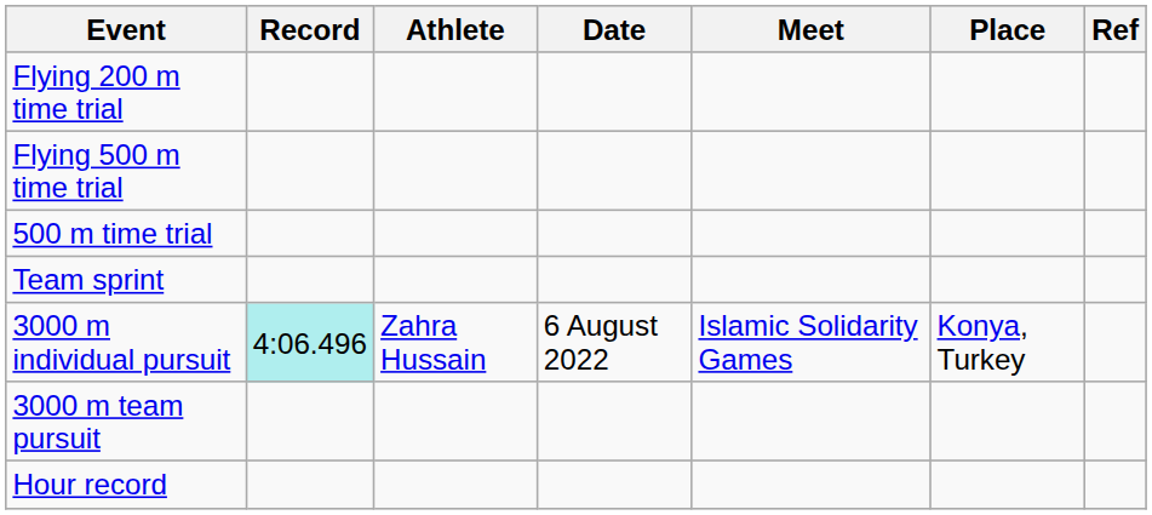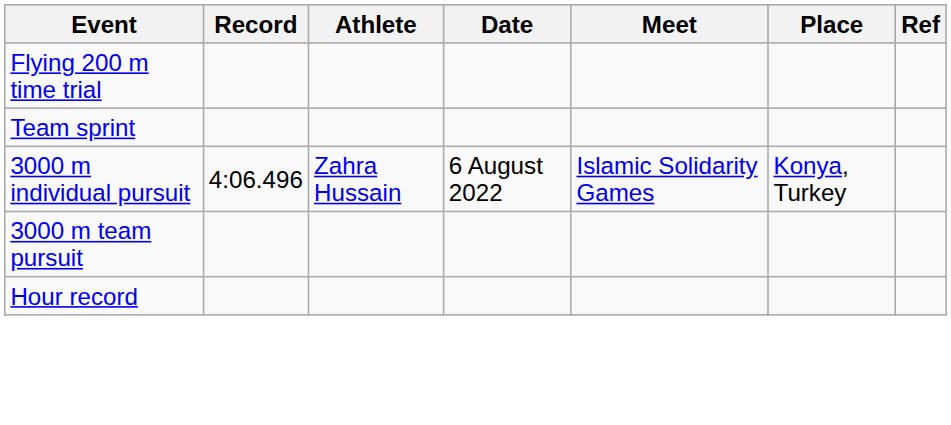- row: Flying 500 m time trial
- row: 500 m time trial
3000 m individual pursuit | Record: paleturquoise background -> no background
